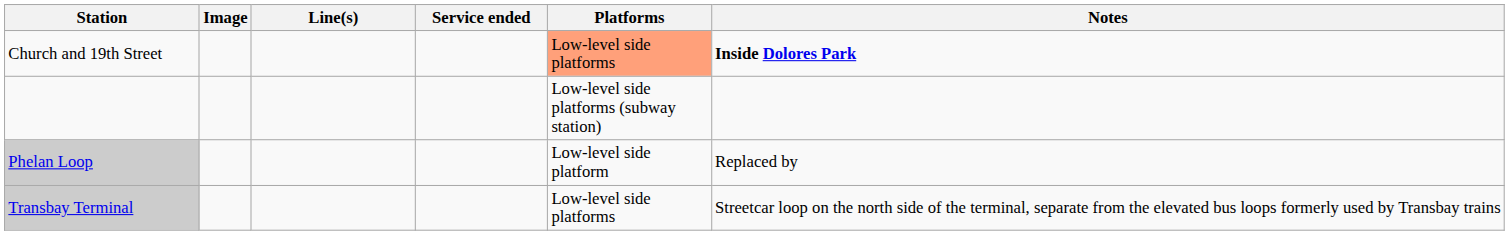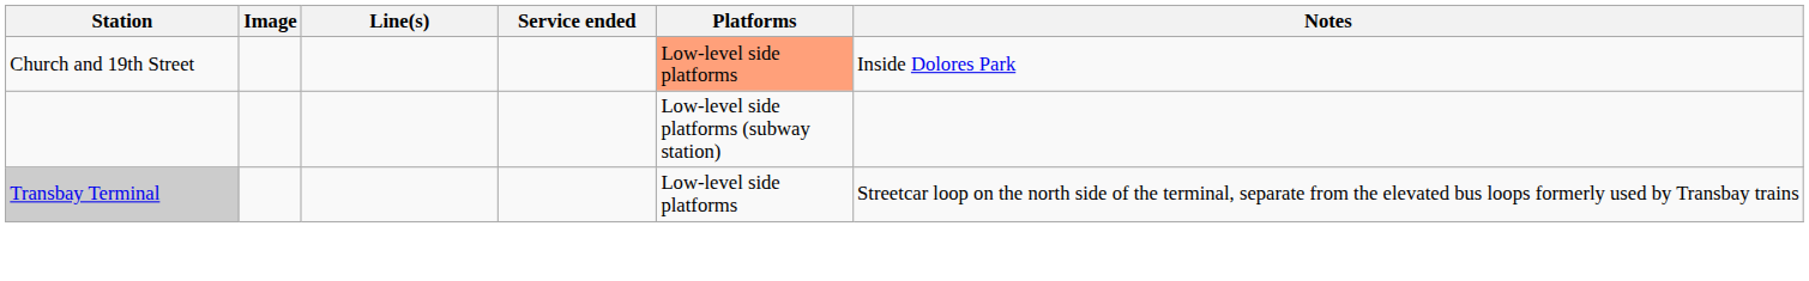Church and 19th Street | Notes: bold -> normal
- row: Phelan Loop | Low-level side platform | Replaced by
